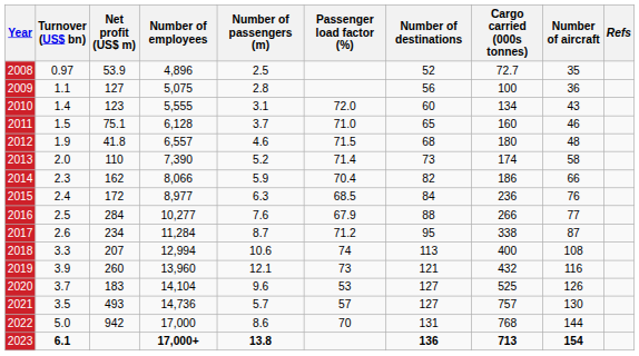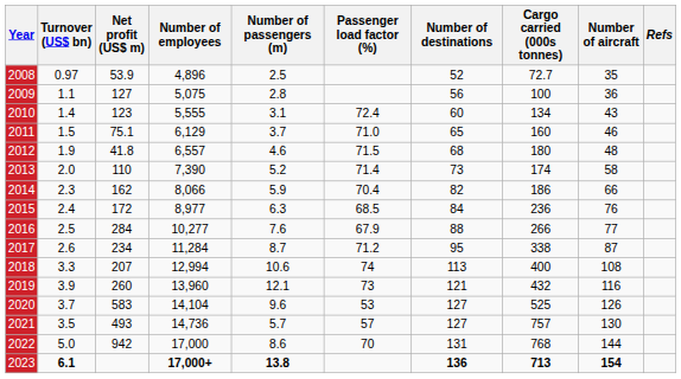2010 | Passenger load factor (%): 72.0 -> 72.4
2011 | Number of employees: 6,128 -> 6,129
2020 | Net profit (US$ m): 183 -> 583
